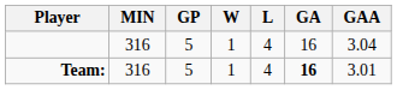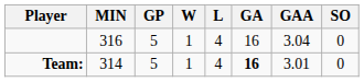+ column: SO | 0 | 0
Team: | MIN: 316 -> 314
